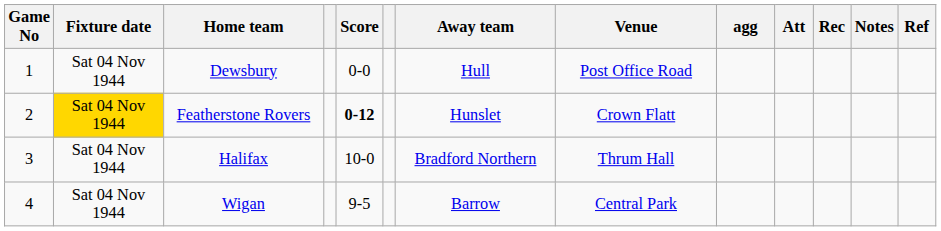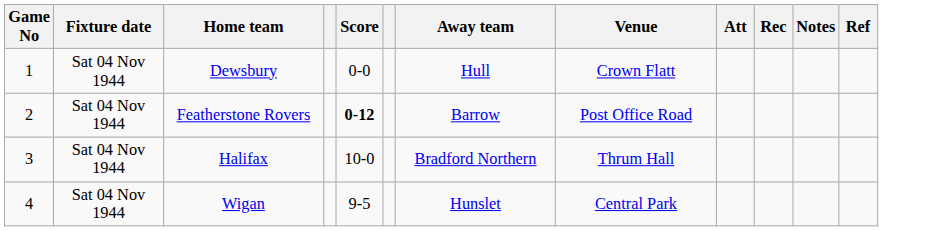- column: agg
Dewsbury | Venue: Post Office Road -> Crown Flatt
Featherstone Rovers | Fixture date: gold background -> no background
Featherstone Rovers | Away team: Hunslet -> Barrow
Featherstone Rovers | Venue: Crown Flatt -> Post Office Road
Wigan | Away team: Barrow -> Hunslet
